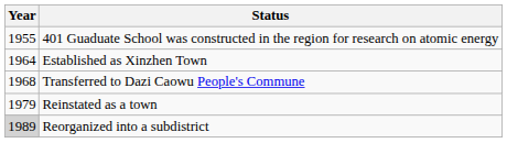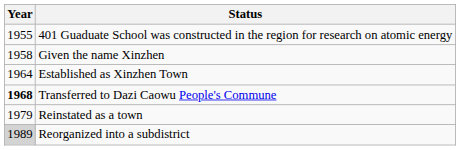+ row: 1958 | Given the name Xinzhen
Transferred to Dazi Caowu People's Commune | Year: normal -> bold
